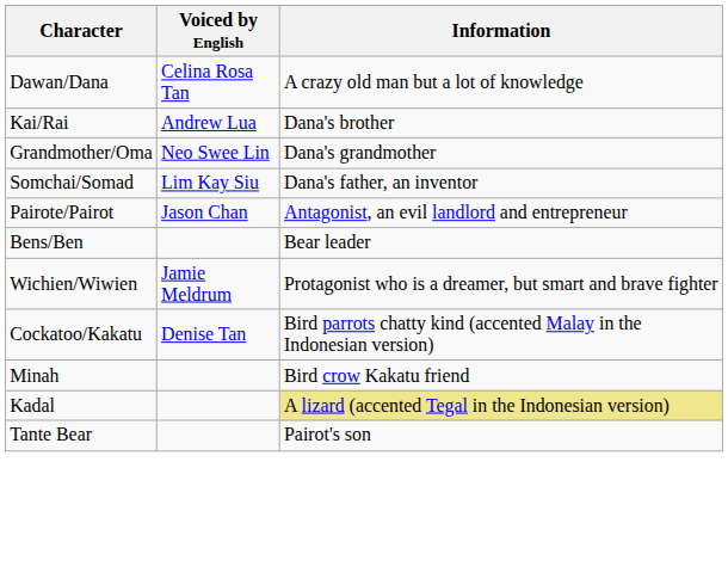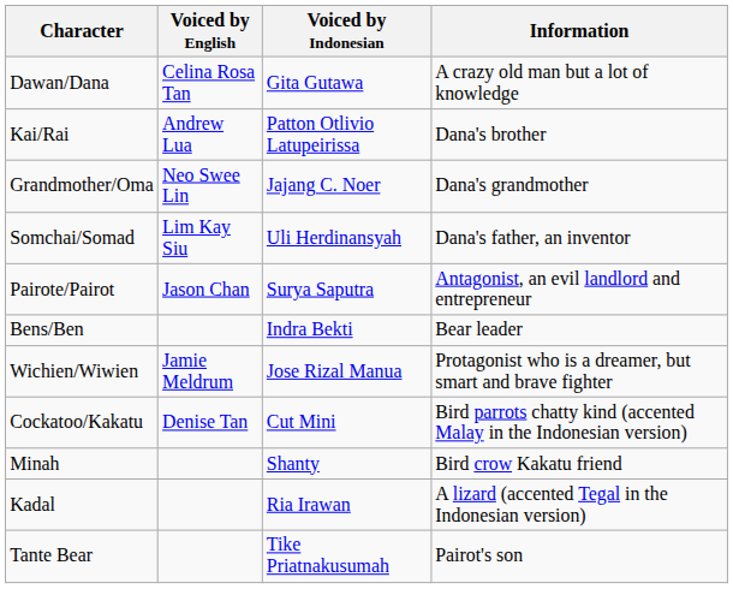+ column: Voiced by Indonesian | Gita Gutawa | Patton Otlivio Latupeirissa | Jajang C. Noer | Uli Herdinansyah | Surya Saputra | Indra Bekti | Jose Rizal Manua | Cut Mini | Shanty | Ria Irawan | Tike Priatnakusumah
Kadal | Information: khaki background -> no background
